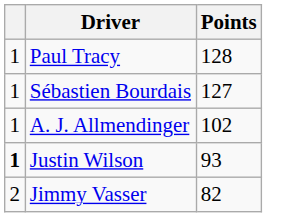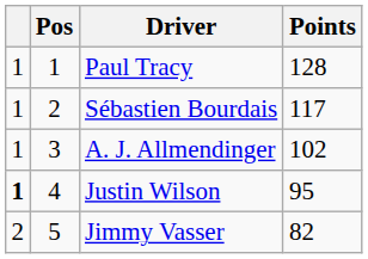+ column: Pos | 1 | 2 | 3 | 4 | 5
Sébastien Bourdais | Points: 127 -> 117
Justin Wilson | Points: 93 -> 95
